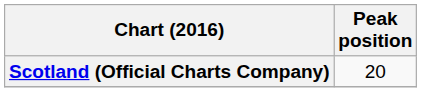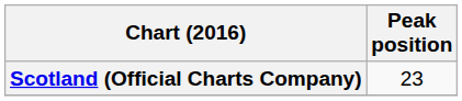Scotland (Official Charts Company) | Peak position: 20 -> 23
